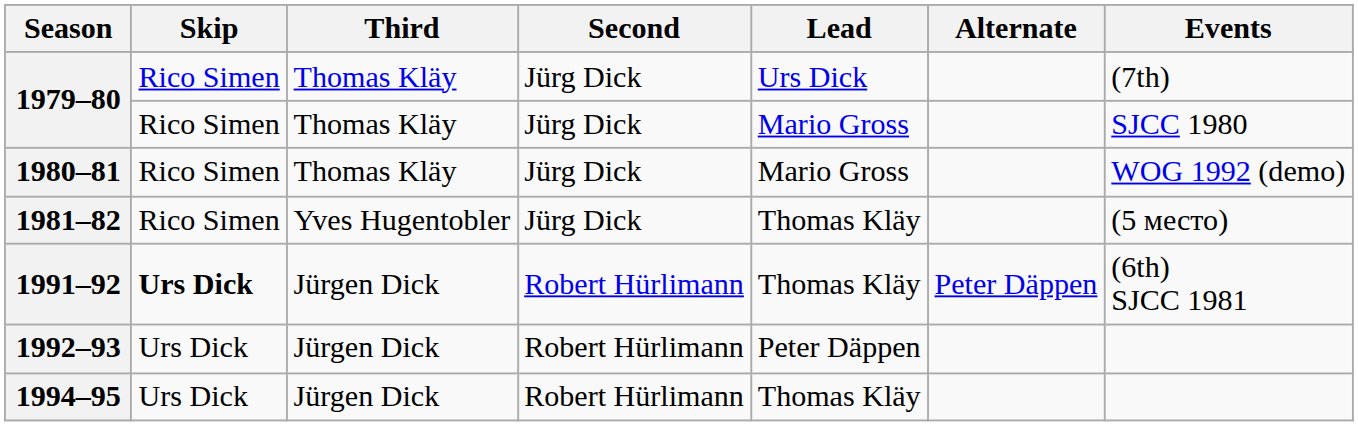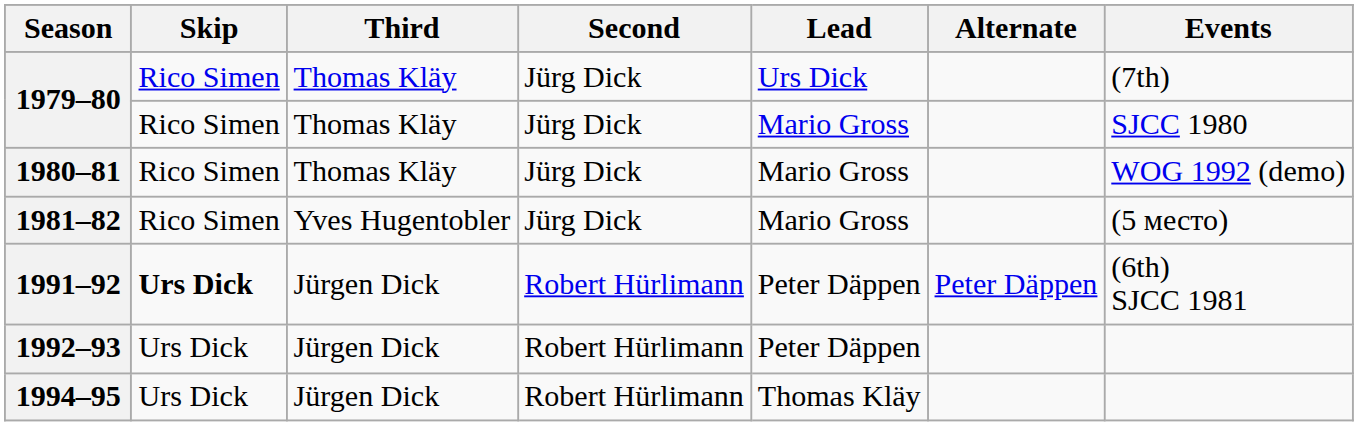1981–82 | Lead: Thomas Kläy -> Mario Gross
1991–92 | Lead: Thomas Kläy -> Peter Däppen
